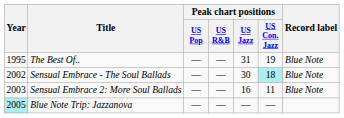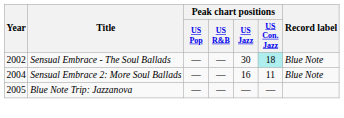- row: 1995 | The Best Of.. | — | — | 31 | 19 | Blue Note
Sensual Embrace 2: More Soul Ballads | Year: 2003 -> 2004
Blue Note Trip: Jazzanova | Year: paleturquoise background -> no background
